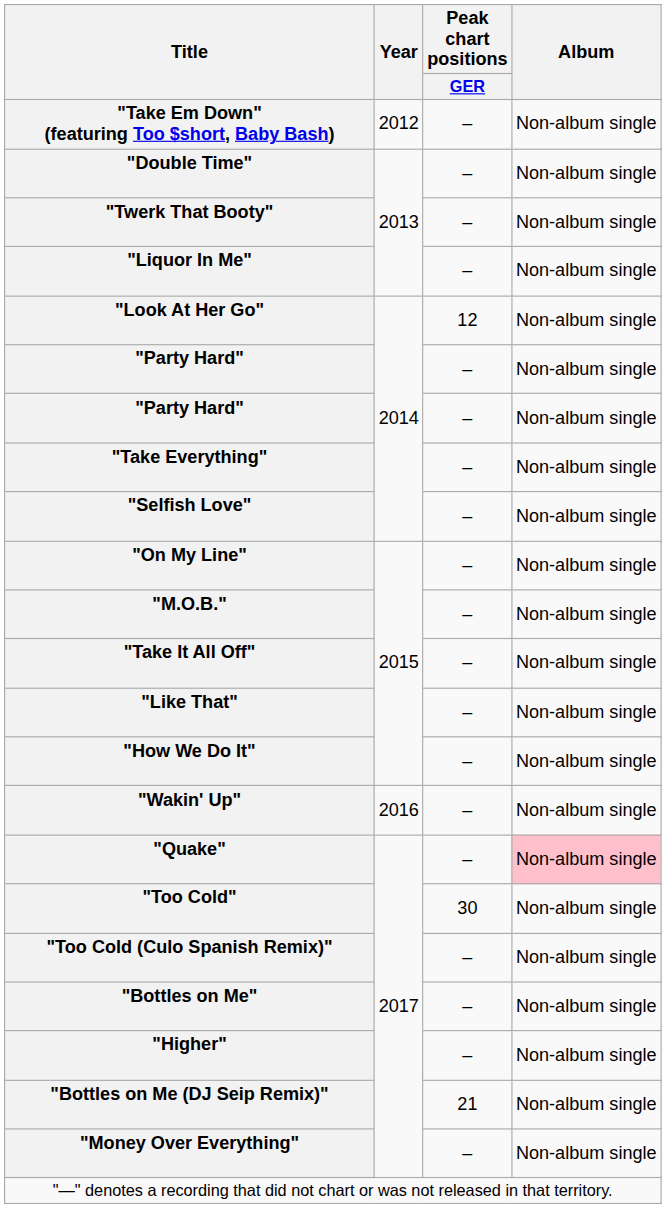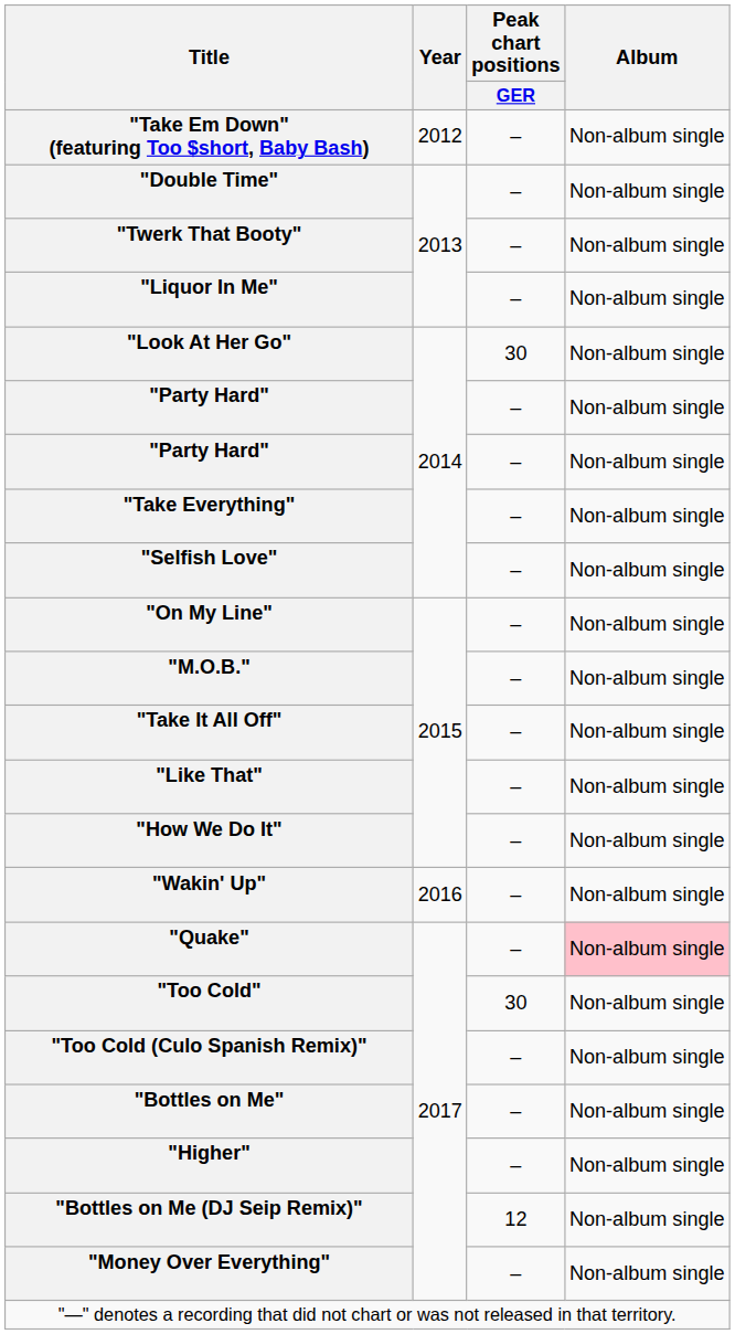"Look At Her Go" | Peak chart positions / GER: 12 -> 30
"Bottles on Me (DJ Seip Remix)" | Peak chart positions / GER: 21 -> 12
